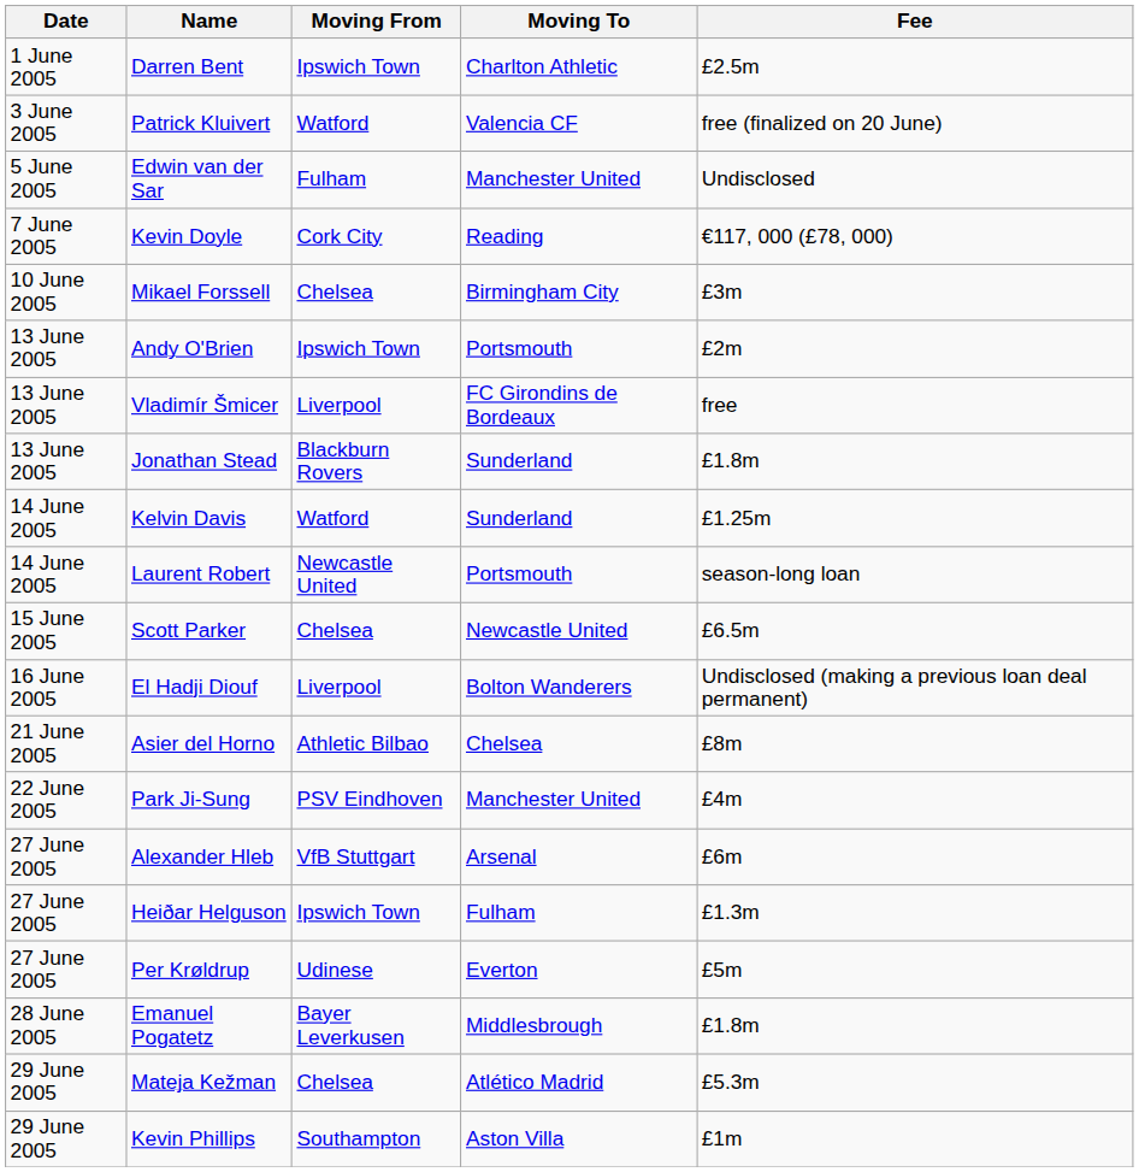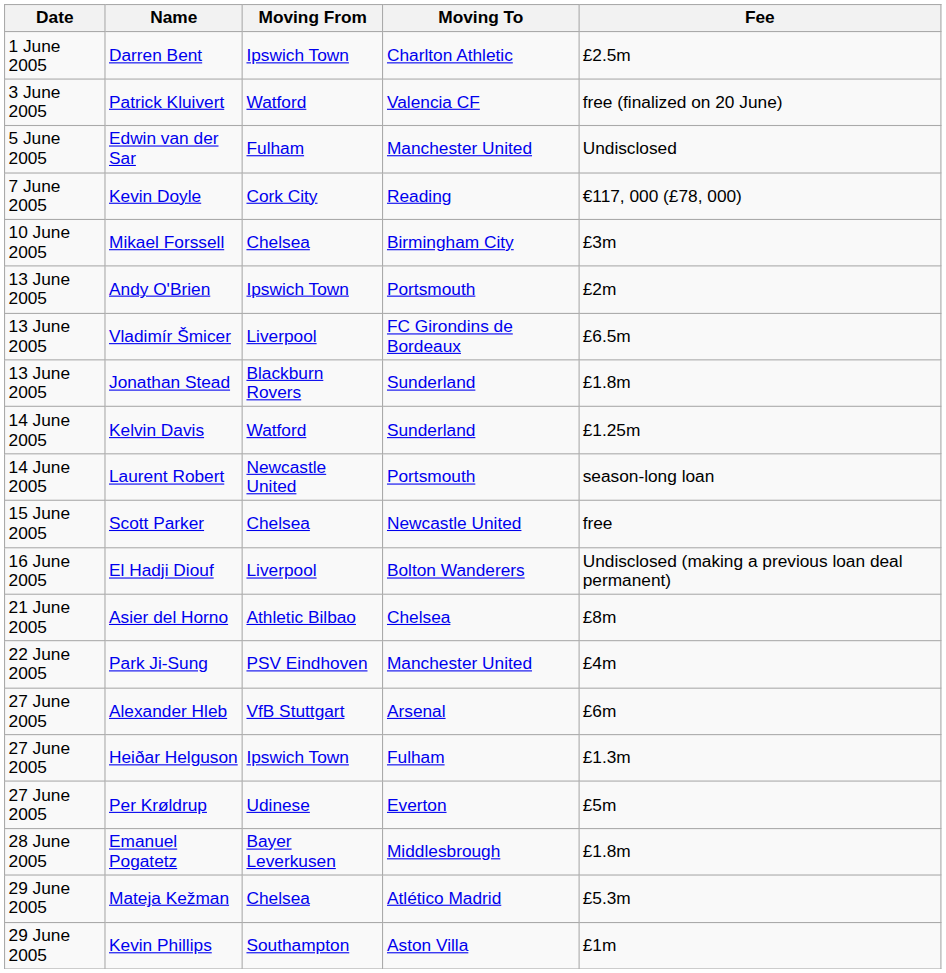Vladimír Šmicer | Fee: free -> £6.5m
Scott Parker | Fee: £6.5m -> free
